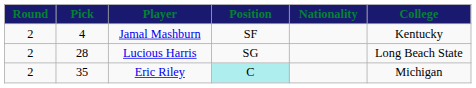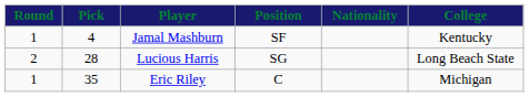Jamal Mashburn | Round: 2 -> 1
Eric Riley | Round: 2 -> 1
Eric Riley | Position: paleturquoise background -> no background
